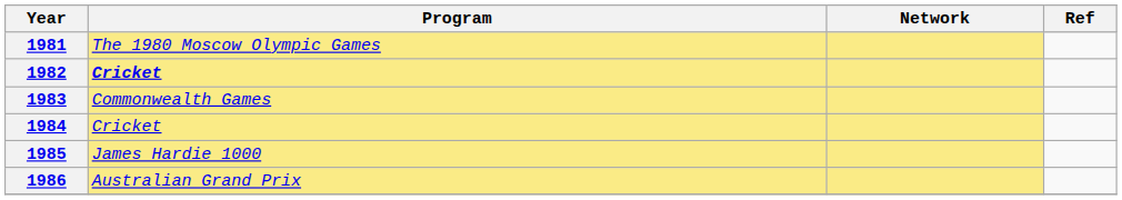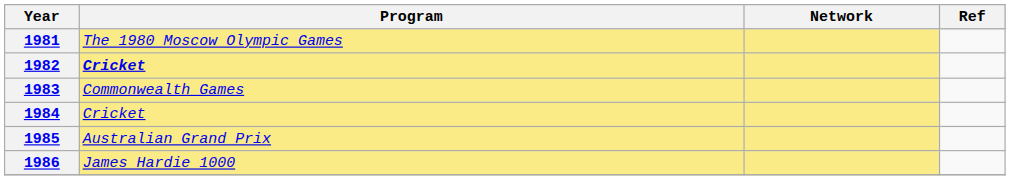1985 | Program: James Hardie 1000 -> Australian Grand Prix
1986 | Program: Australian Grand Prix -> James Hardie 1000
